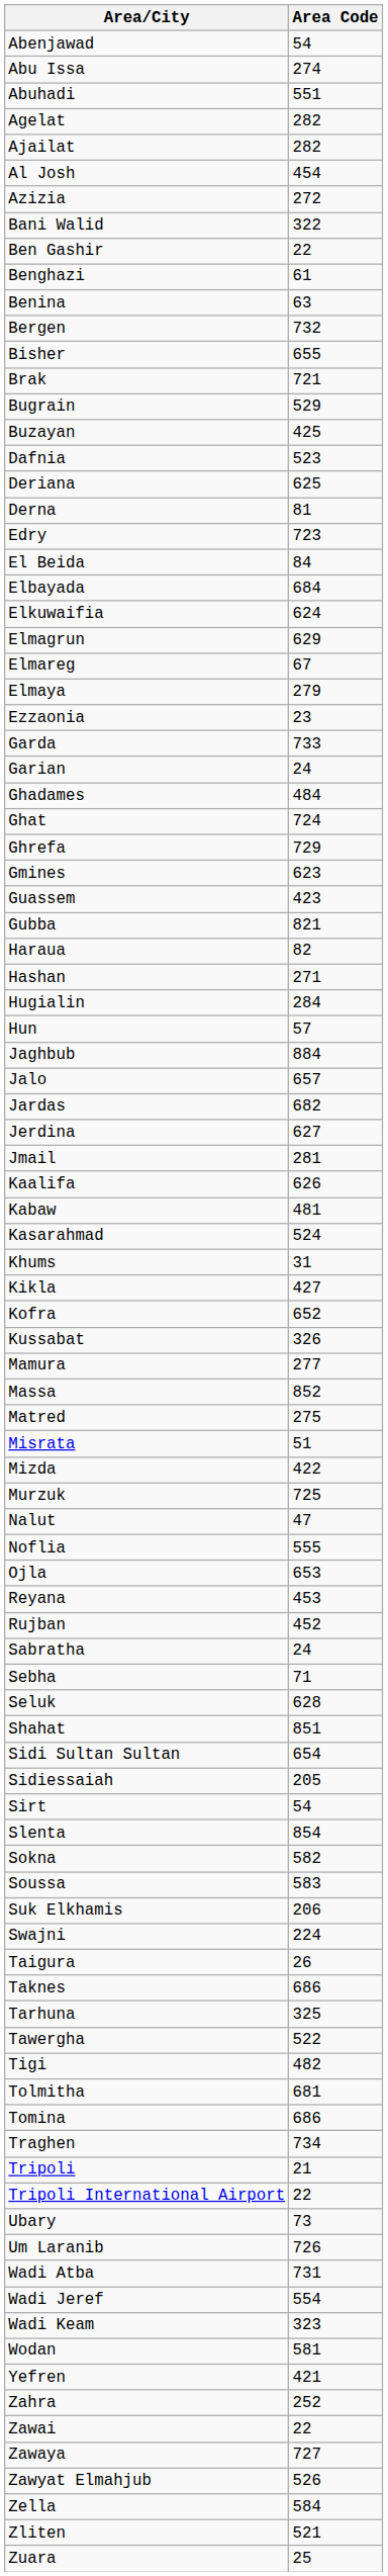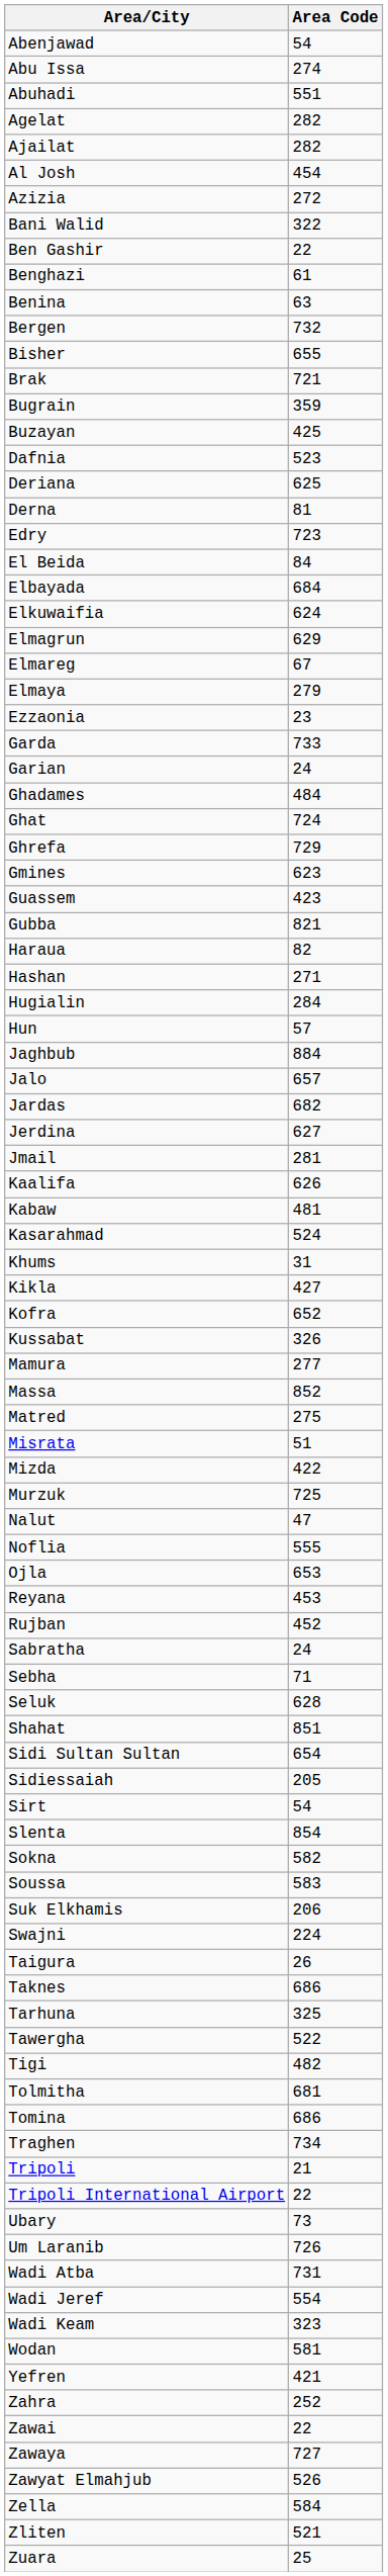Bugrain | Area Code: 529 -> 359
